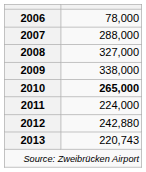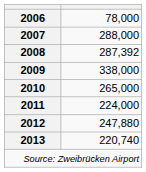2008 | column 2: 327,000 -> 287,392
2010 | column 2: bold -> normal
2012 | column 2: 242,880 -> 247,880
2013 | column 2: 220,743 -> 220,740
